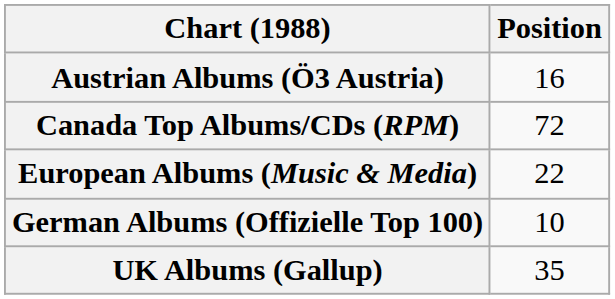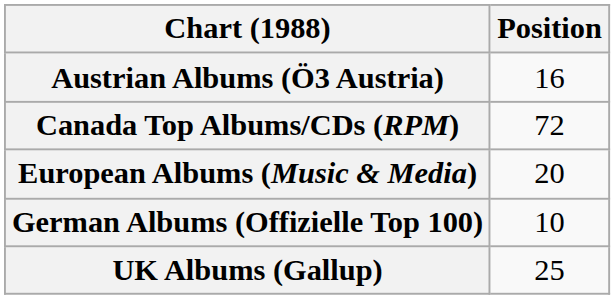European Albums (Music & Media) | Position: 22 -> 20
UK Albums (Gallup) | Position: 35 -> 25
